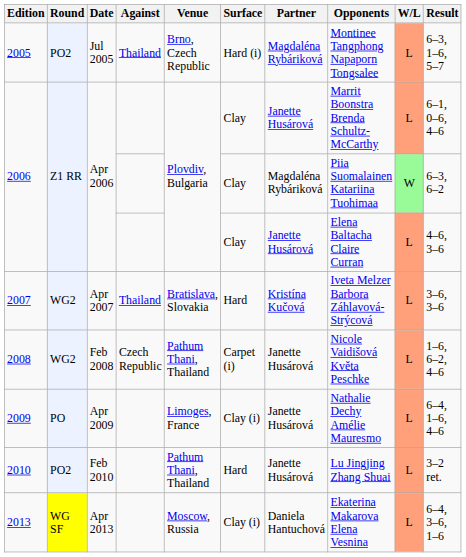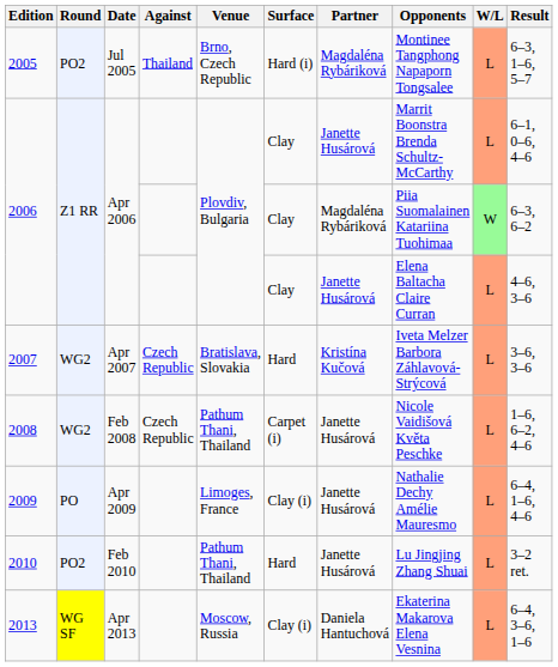2007 | Against: Thailand -> Czech Republic
